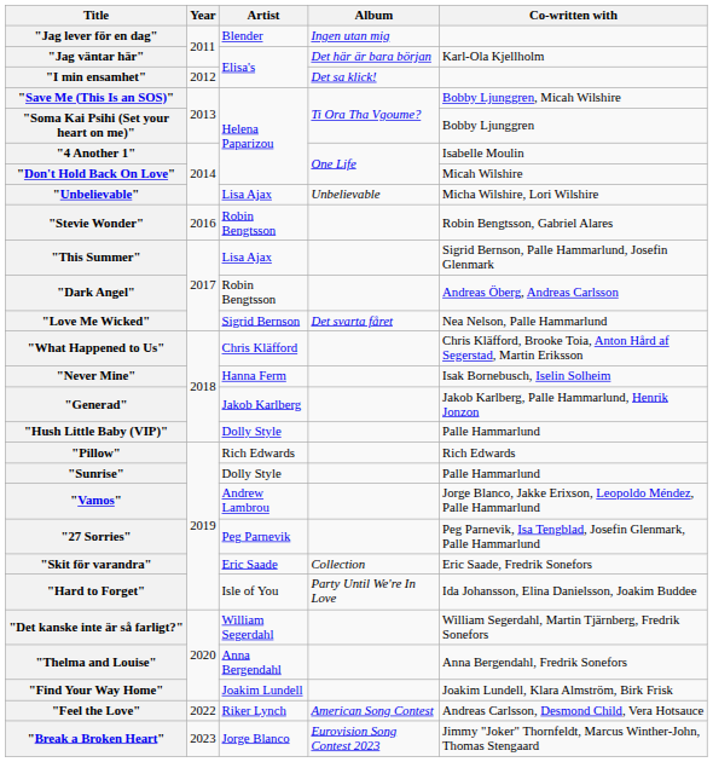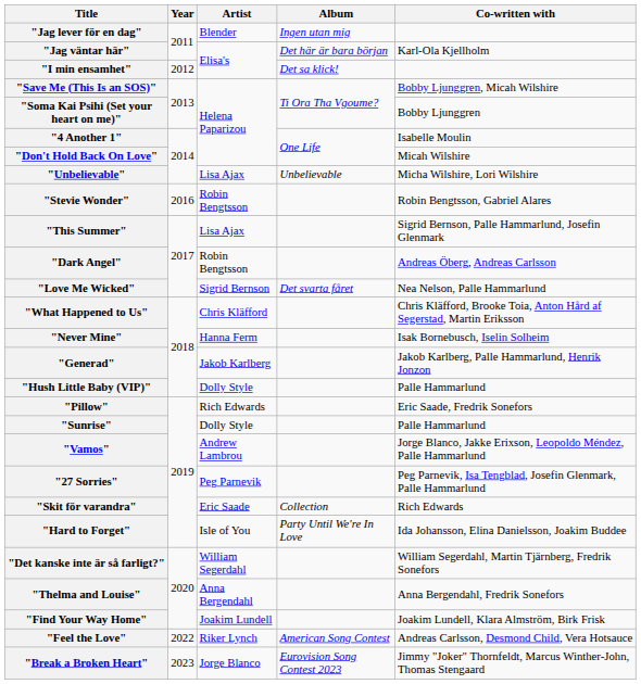"Pillow" | Co-written with: Rich Edwards -> Eric Saade, Fredrik Sonefors
"Skit för varandra" | Co-written with: Eric Saade, Fredrik Sonefors -> Rich Edwards
